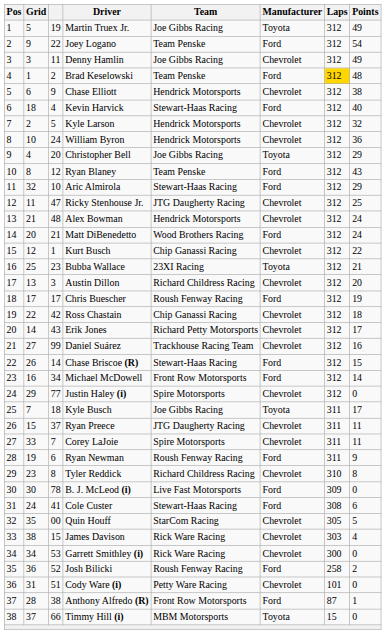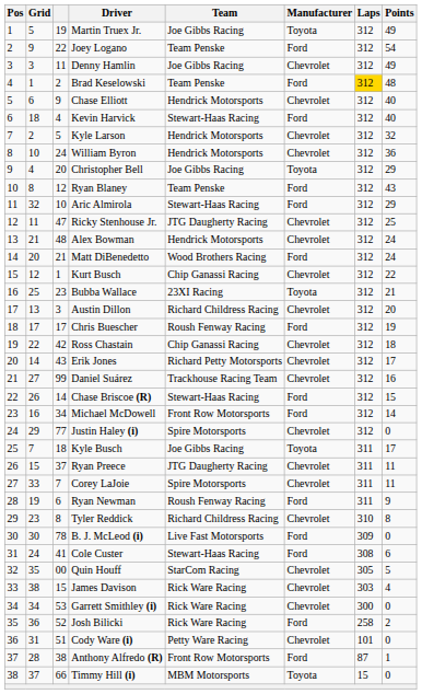Chase Elliott | Points: 38 -> 40
Josh Bilicki | Team: Roush Fenway Racing -> Rick Ware Racing
